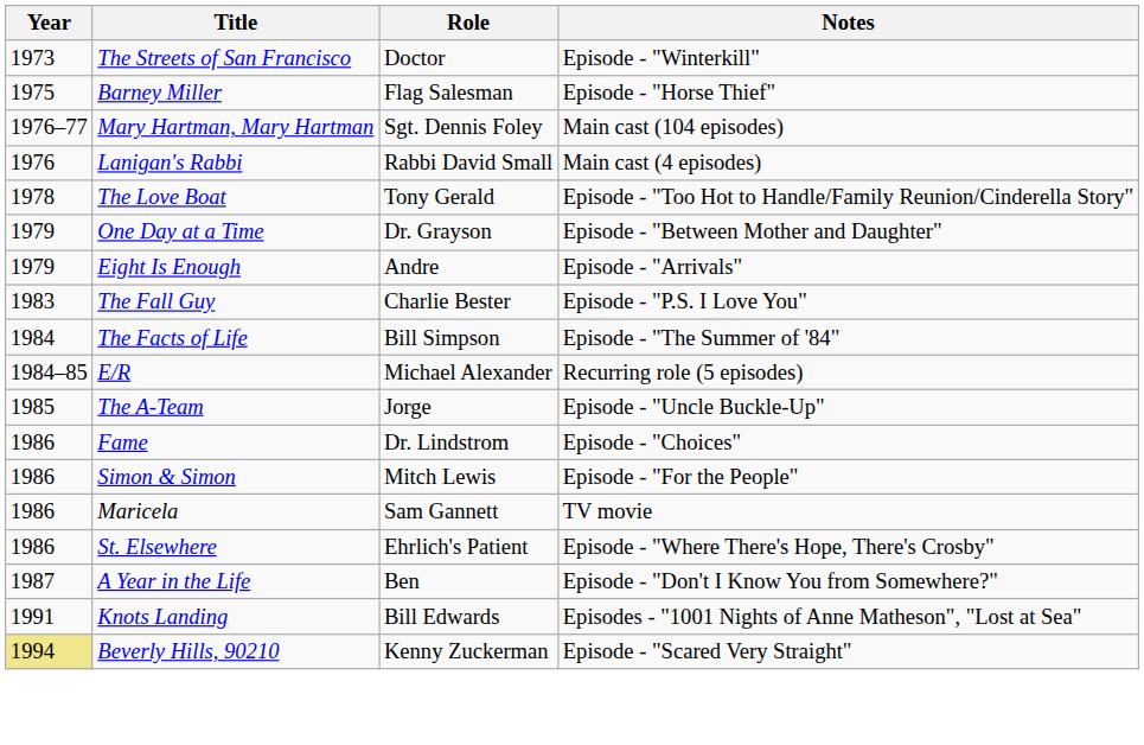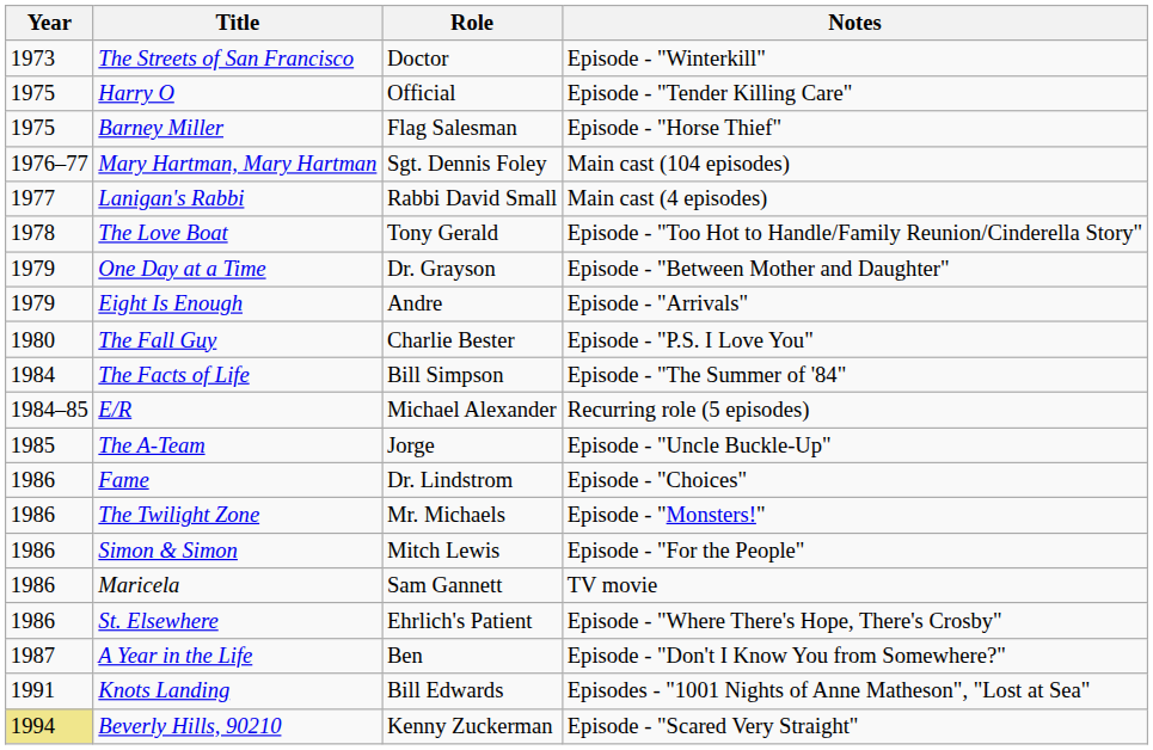+ row: 1975 | Harry O | Official | Episode - "Tender Killing Care"
Lanigan's Rabbi | Year: 1976 -> 1977
The Fall Guy | Year: 1983 -> 1980
+ row: 1986 | The Twilight Zone | Mr. Michaels | Episode - "Monsters!"
